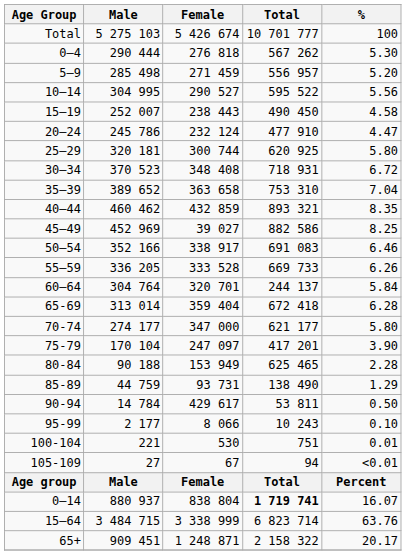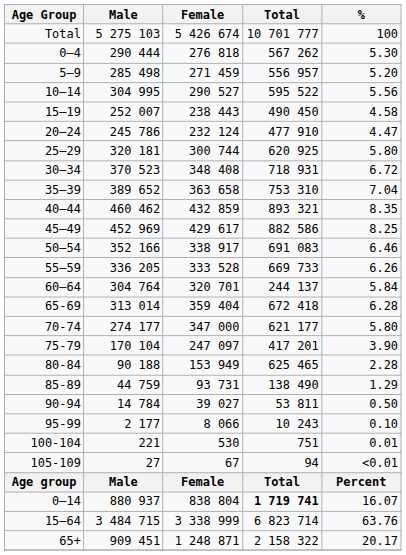45–49 | Female: 39 027 -> 429 617
90-94 | Female: 429 617 -> 39 027
